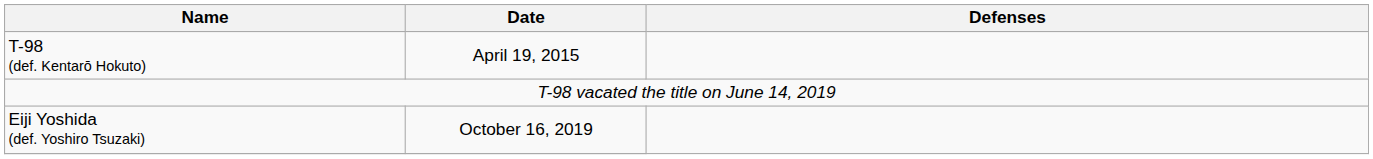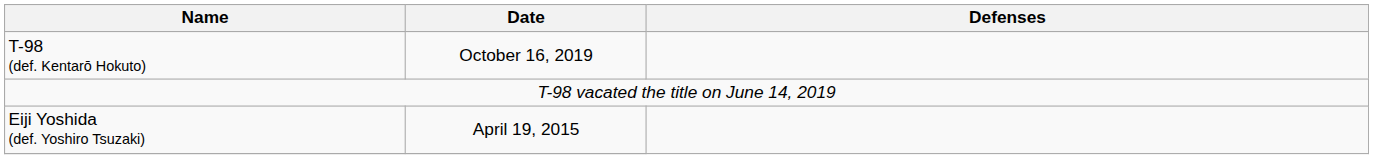T-98 (def. Kentarō Hokuto) | Date: April 19, 2015 -> October 16, 2019
Eiji Yoshida (def. Yoshiro Tsuzaki) | Date: October 16, 2019 -> April 19, 2015
